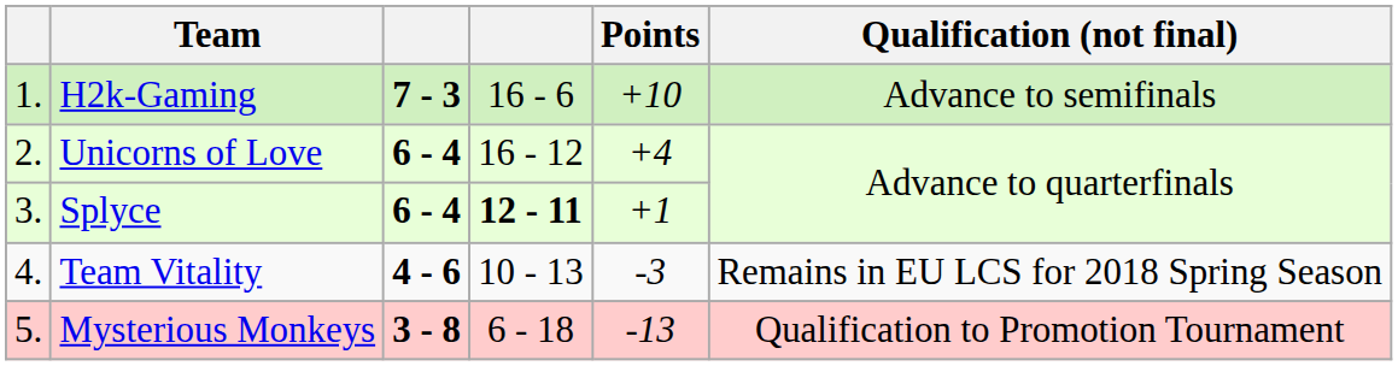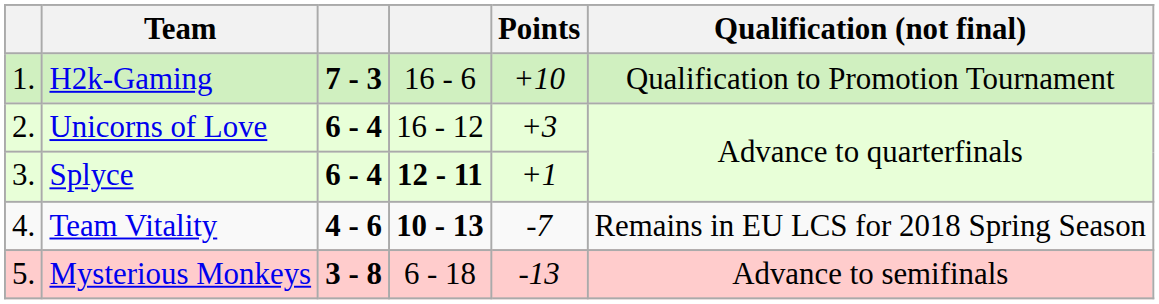H2k-Gaming | Qualification (not final): Advance to semifinals -> Qualification to Promotion Tournament
Unicorns of Love | Points: +4 -> +3
Team Vitality | column 4: normal -> bold
Team Vitality | Points: -3 -> -7
Mysterious Monkeys | Qualification (not final): Qualification to Promotion Tournament -> Advance to semifinals
